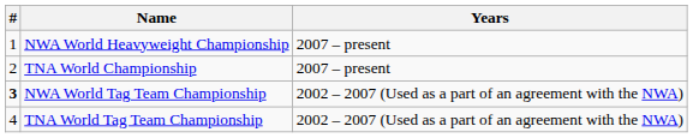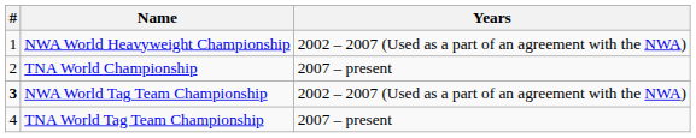NWA World Heavyweight Championship | Years: 2007 – present -> 2002 – 2007 (Used as a part of an agreement with the NWA)
TNA World Tag Team Championship | Years: 2002 – 2007 (Used as a part of an agreement with the NWA) -> 2007 – present
